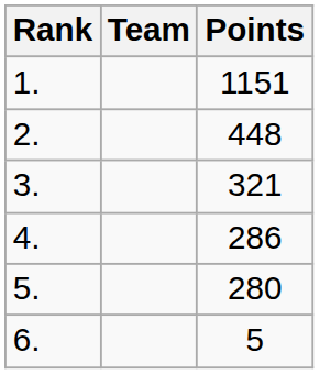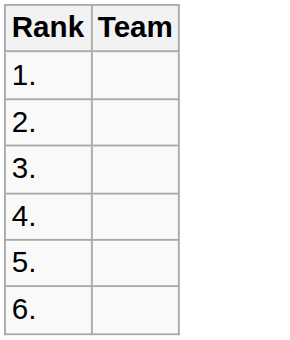- column: Points | 1151 | 448 | 321 | 286 | 280 | 5
